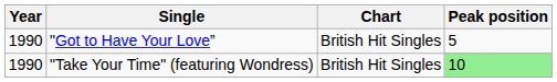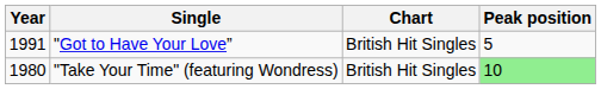"Got to Have Your Love” | Year: 1990 -> 1991
"Take Your Time" (featuring Wondress) | Year: 1990 -> 1980
